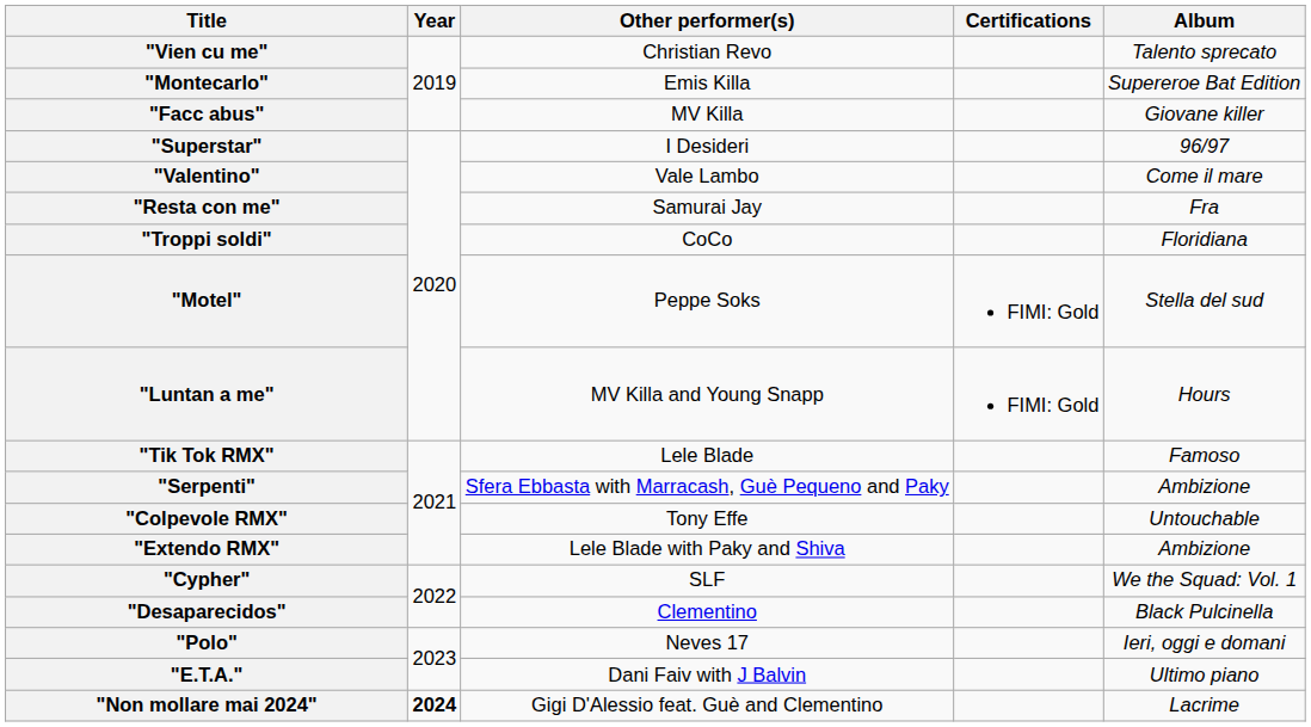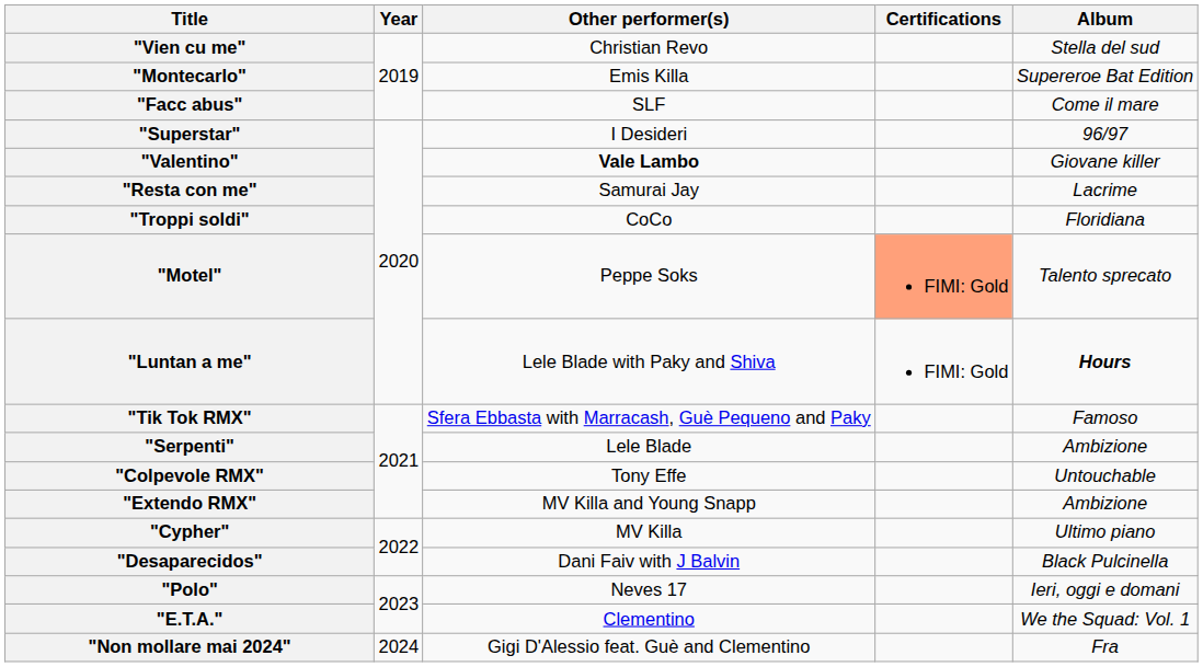"Vien cu me" | Album: Talento sprecato -> Stella del sud
"Facc abus" | Other performer(s): MV Killa -> SLF
"Facc abus" | Album: Giovane killer -> Come il mare
"Valentino" | Other performer(s): normal -> bold
"Valentino" | Album: Come il mare -> Giovane killer
"Resta con me" | Album: Fra -> Lacrime
"Motel" | Certifications: no background -> lightsalmon background
"Motel" | Album: Stella del sud -> Talento sprecato
"Luntan a me" | Other performer(s): MV Killa and Young Snapp -> Lele Blade with Paky and Shiva
"Luntan a me" | Album: normal -> bold
"Tik Tok RMX" | Other performer(s): Lele Blade -> Sfera Ebbasta with Marracash, Guè Pequeno and Paky
"Serpenti" | Other performer(s): Sfera Ebbasta with Marracash, Guè Pequeno and Paky -> Lele Blade
"Extendo RMX" | Other performer(s): Lele Blade with Paky and Shiva -> MV Killa and Young Snapp
"Cypher" | Other performer(s): SLF -> MV Killa
"Cypher" | Album: We the Squad: Vol. 1 -> Ultimo piano
"Desaparecidos" | Other performer(s): Clementino -> Dani Faiv with J Balvin
"E.T.A." | Other performer(s): Dani Faiv with J Balvin -> Clementino
"E.T.A." | Album: Ultimo piano -> We the Squad: Vol. 1
"Non mollare mai 2024" | Year: bold -> normal
"Non mollare mai 2024" | Album: Lacrime -> Fra
